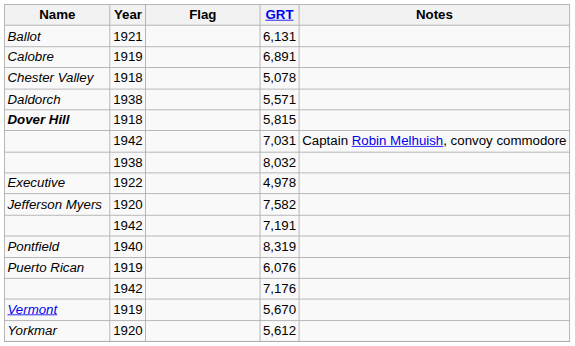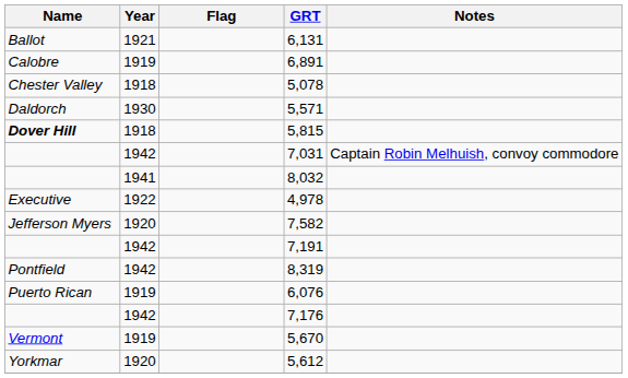5,571 | Year: 1938 -> 1930
8,032 | Year: 1938 -> 1941
8,319 | Year: 1940 -> 1942
